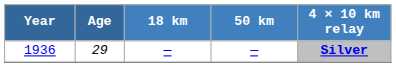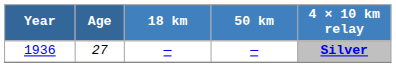1936 | Age: 29 -> 27
